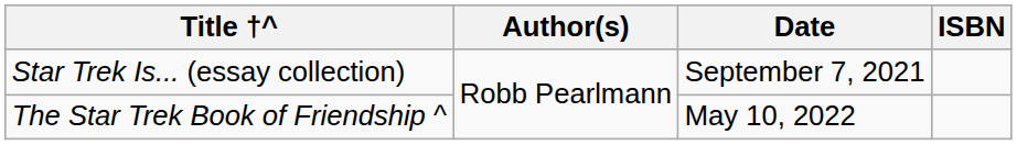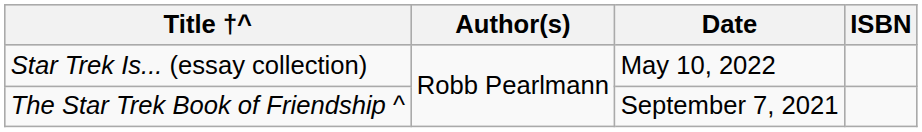Star Trek Is... (essay collection) | Date: September 7, 2021 -> May 10, 2022
The Star Trek Book of Friendship ^ | Date: May 10, 2022 -> September 7, 2021
